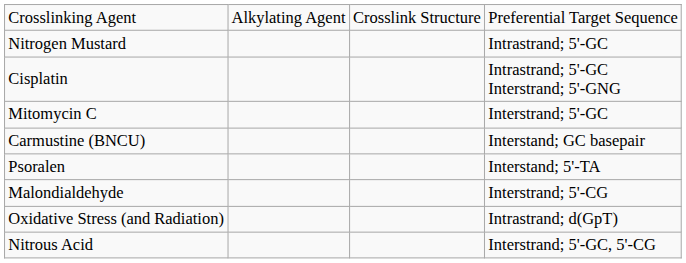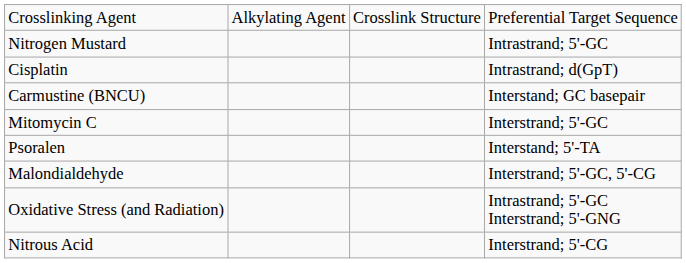Cisplatin | column 4: Intrastrand; 5'-GC Interstrand; 5'-GNG -> Intrastrand; d(GpT)
rows swapped: Carmustine (BNCU) <-> Mitomycin C
Malondialdehyde | column 4: Interstrand; 5'-CG -> Interstrand; 5'-GC, 5'-CG
Oxidative Stress (and Radiation) | column 4: Intrastrand; d(GpT) -> Intrastrand; 5'-GC Interstrand; 5'-GNG
Nitrous Acid | column 4: Interstrand; 5'-GC, 5'-CG -> Interstrand; 5'-CG
